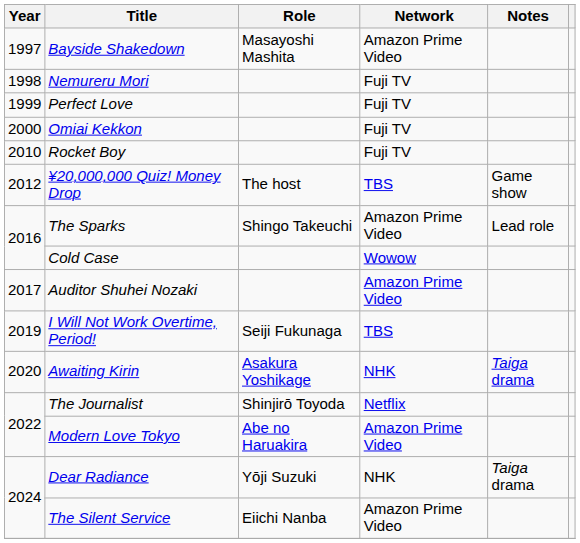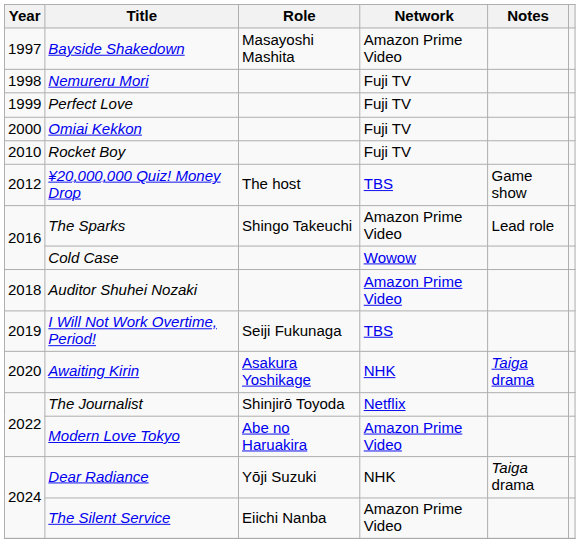Auditor Shuhei Nozaki | Year: 2017 -> 2018
